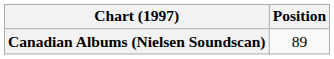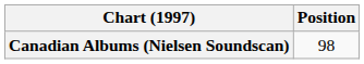Canadian Albums (Nielsen Soundscan) | Position: 89 -> 98
